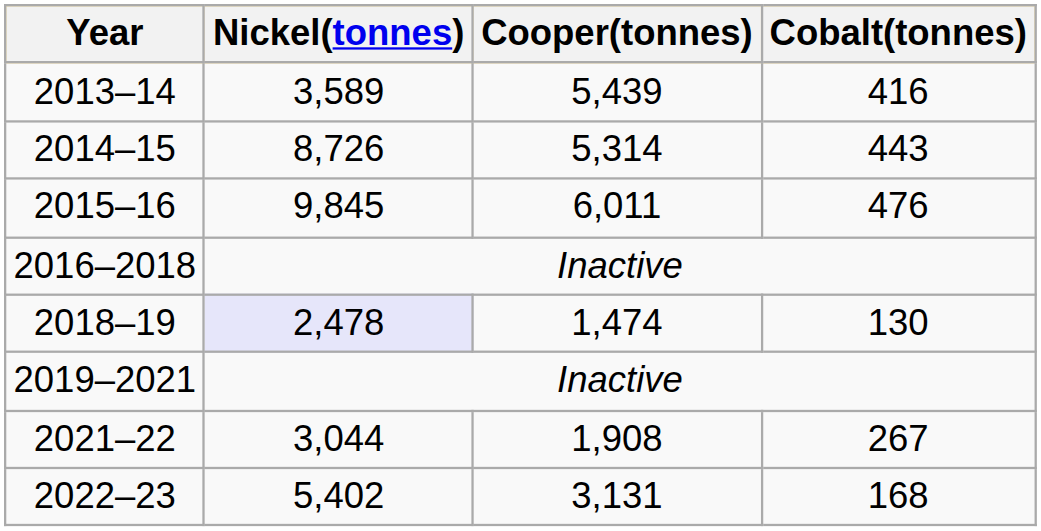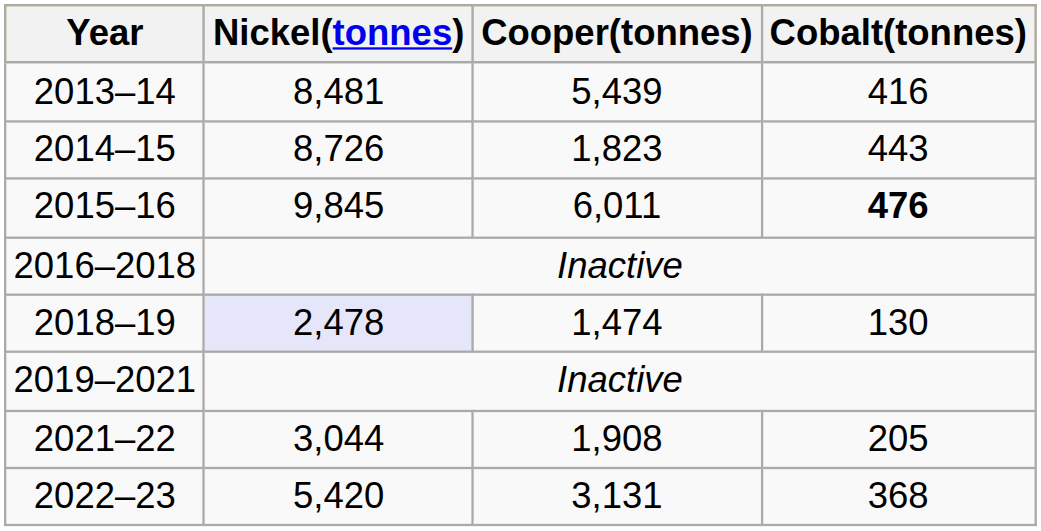2013–14 | Nickel(tonnes): 3,589 -> 8,481
2014–15 | Cooper(tonnes): 5,314 -> 1,823
2015–16 | Cobalt(tonnes): normal -> bold
2021–22 | Cobalt(tonnes): 267 -> 205
2022–23 | Nickel(tonnes): 5,402 -> 5,420
2022–23 | Cobalt(tonnes): 168 -> 368
